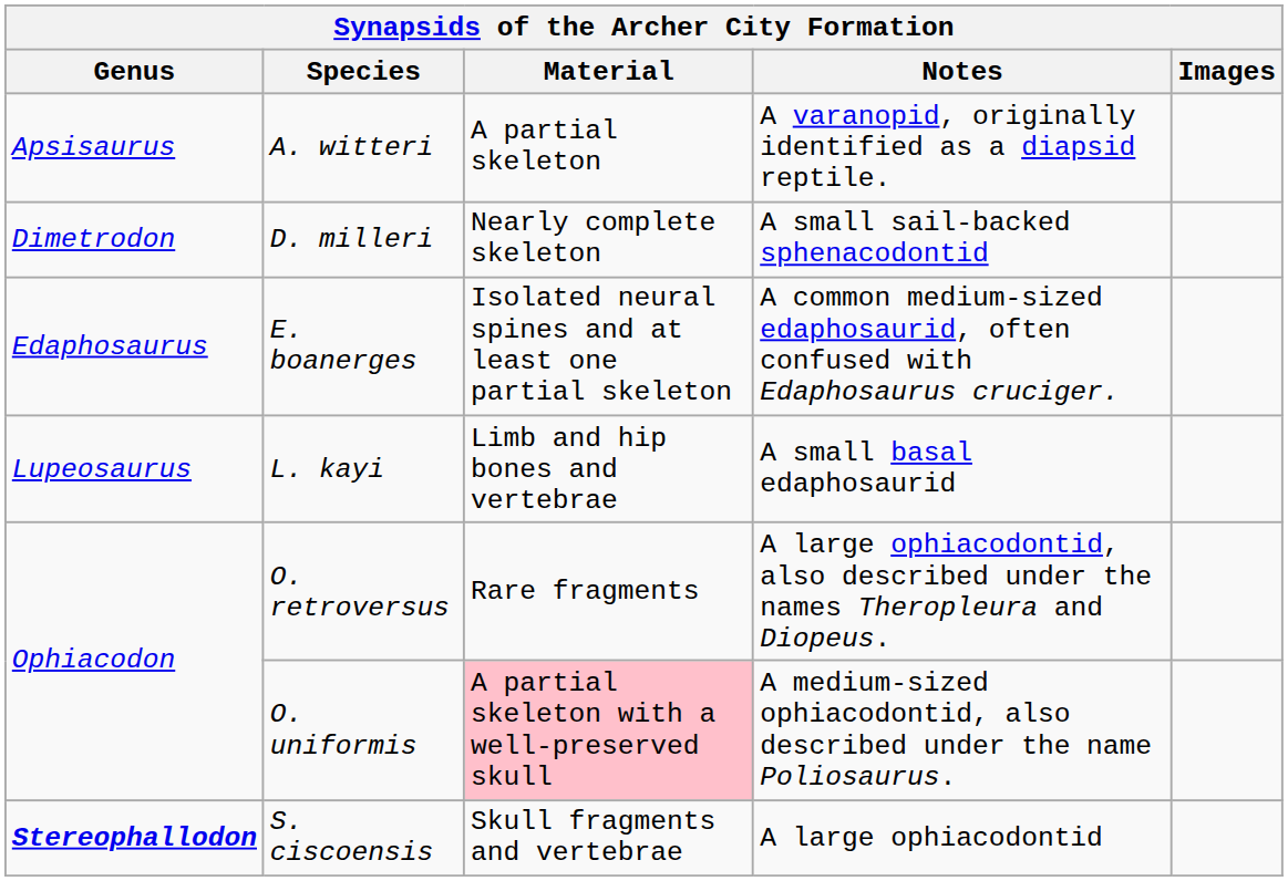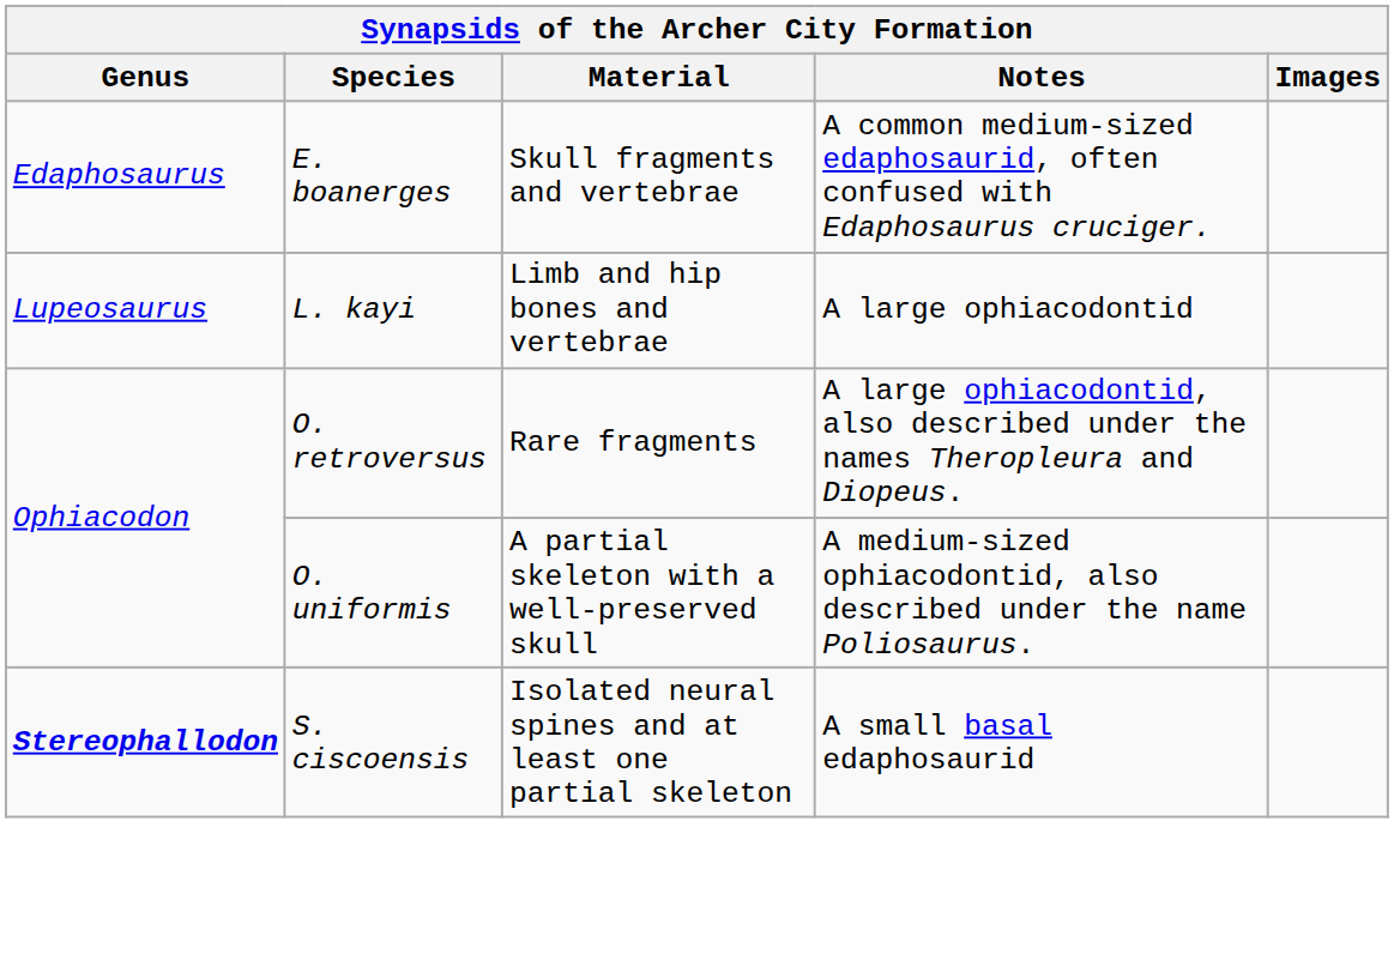- row: Apsisaurus | A. witteri | A partial skeleton | A varanopid, originally identified as a diapsid reptile.
- row: Dimetrodon | D. milleri | Nearly complete skeleton | A small sail-backed sphenacodontid
E. boanerges | Material: Isolated neural spines and at least one partial skeleton -> Skull fragments and vertebrae
L. kayi | Notes: A small basal edaphosaurid -> A large ophiacodontid
O. uniformis | Material: pink background -> no background
S. ciscoensis | Material: Skull fragments and vertebrae -> Isolated neural spines and at least one partial skeleton
S. ciscoensis | Notes: A large ophiacodontid -> A small basal edaphosaurid
